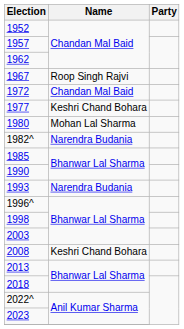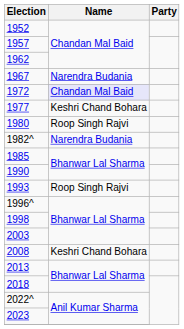1967 | Name: Roop Singh Rajvi -> Narendra Budania
1972 | Name: no background -> lavender background
1980 | Name: Mohan Lal Sharma -> Roop Singh Rajvi
1993 | Name: Narendra Budania -> Roop Singh Rajvi
